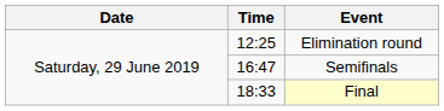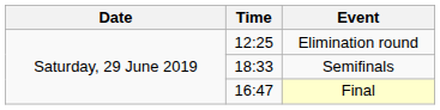Semifinals | Time: 16:47 -> 18:33
Final | Time: 18:33 -> 16:47
